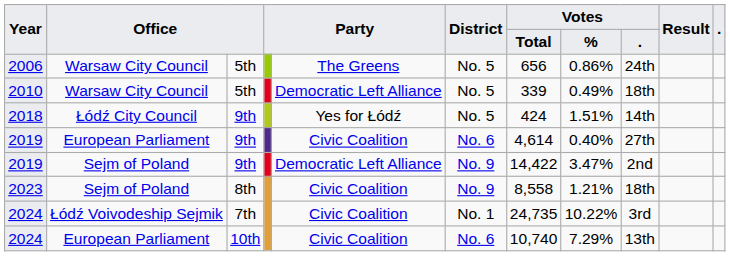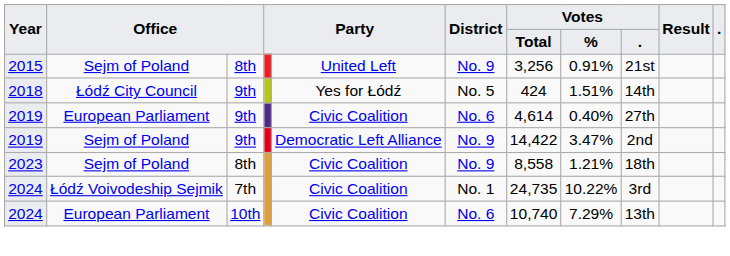- row: 2006 | Warsaw City Council | 5th | The Greens | No. 5 | 656 | 0.86% | 24th
- row: 2010 | Warsaw City Council | 5th | Democratic Left Alliance | No. 5 | 339 | 0.49% | 18th
+ row: 2015 | Sejm of Poland | 8th | United Left | No. 9 | 3,256 | 0.91% | 21st
